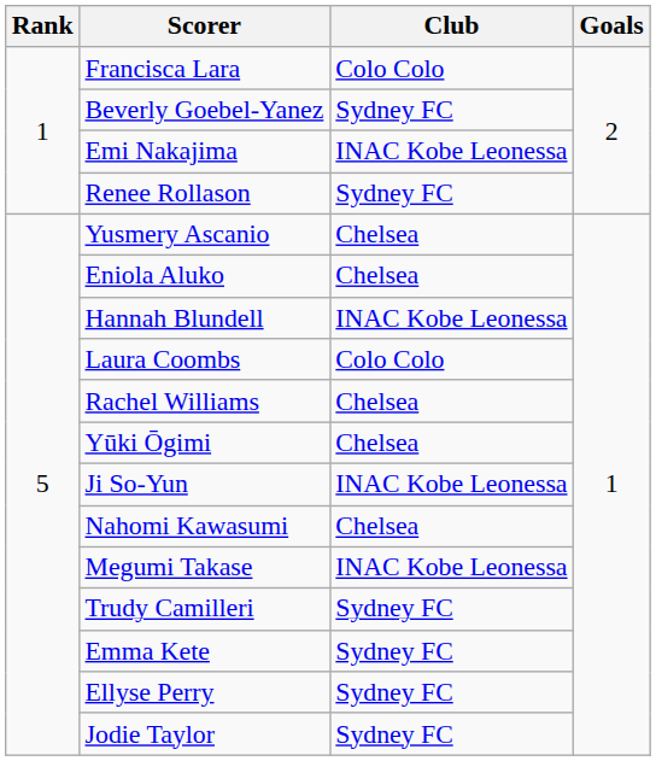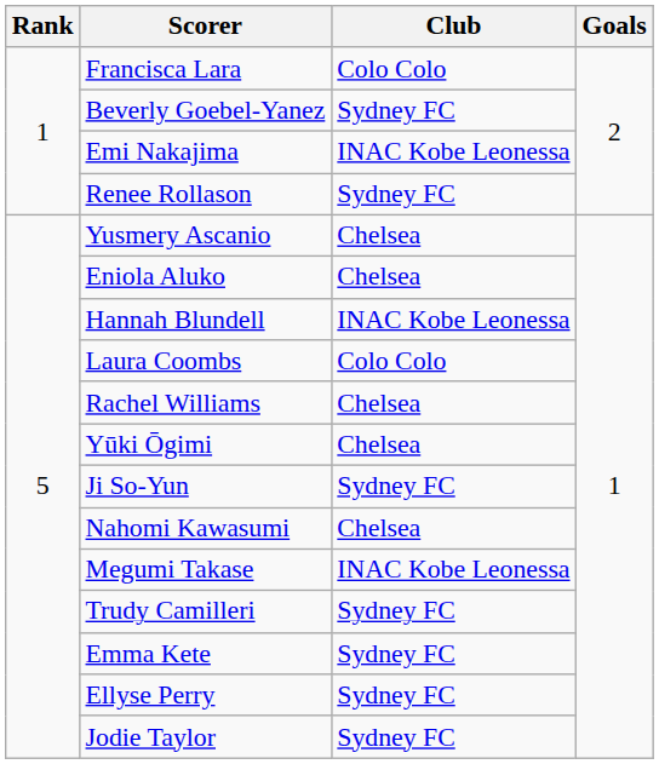Ji So-Yun | Club: INAC Kobe Leonessa -> Sydney FC
